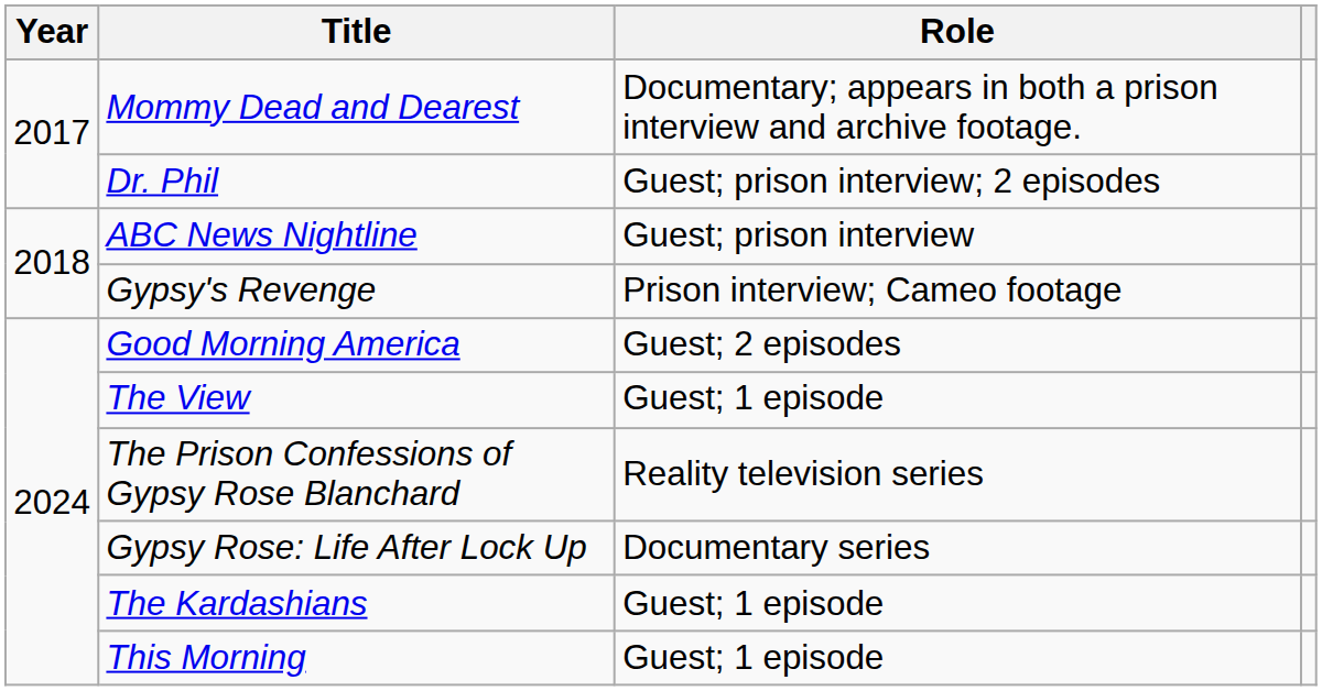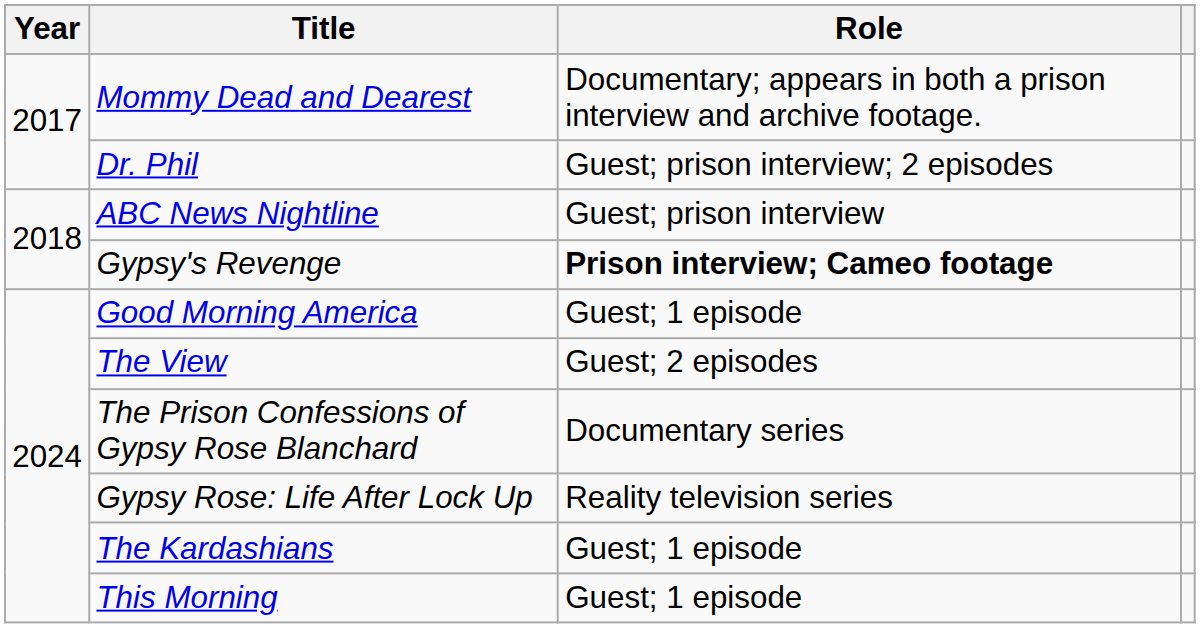Gypsy's Revenge | Role: normal -> bold
Good Morning America | Role: Guest; 2 episodes -> Guest; 1 episode
The View | Role: Guest; 1 episode -> Guest; 2 episodes
The Prison Confessions of Gypsy Rose Blanchard | Role: Reality television series -> Documentary series
Gypsy Rose: Life After Lock Up | Role: Documentary series -> Reality television series
